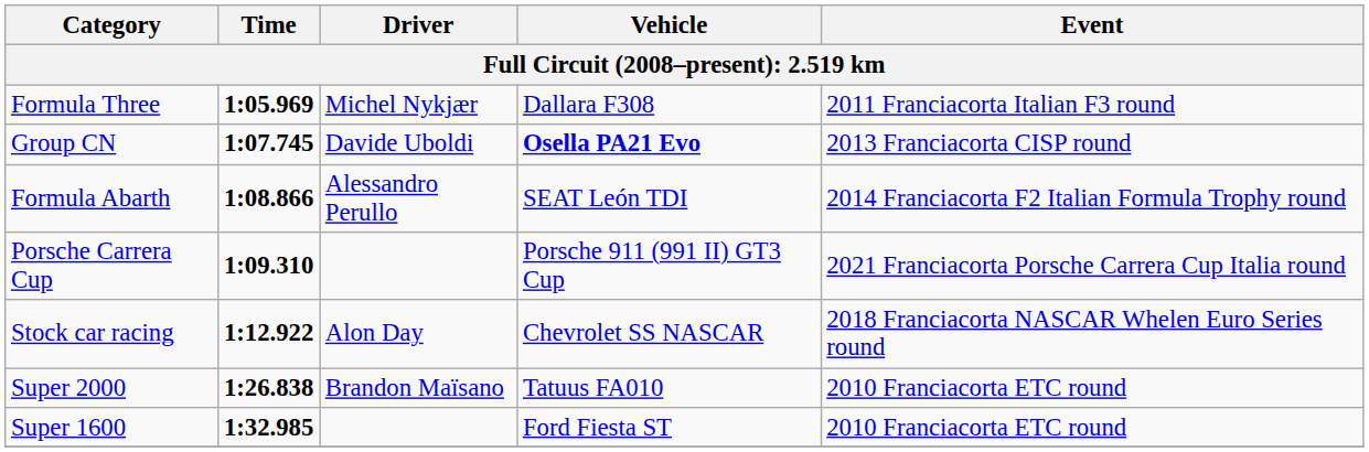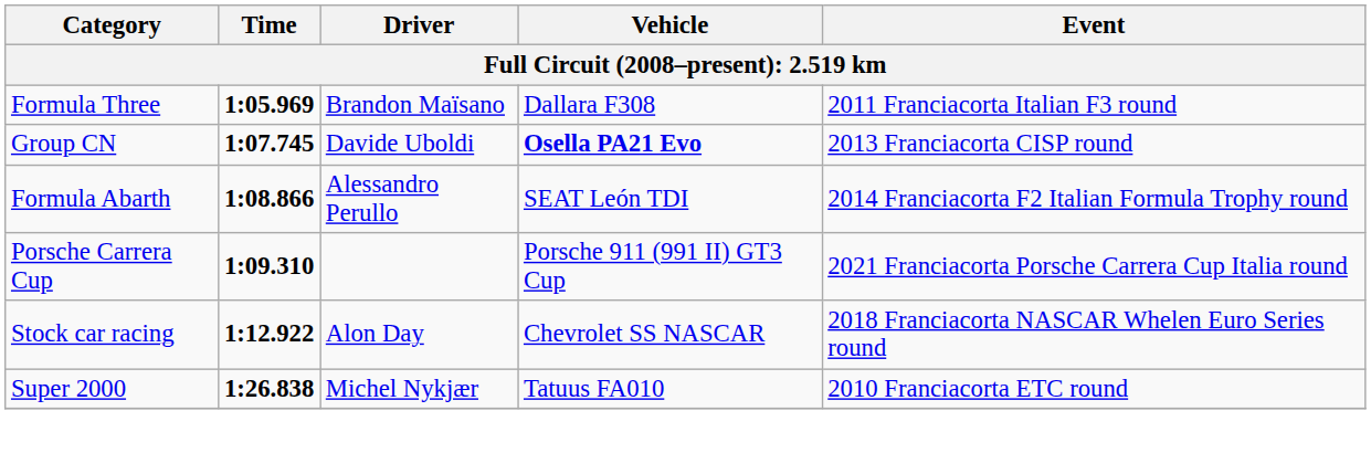Formula Three | Driver: Michel Nykjær -> Brandon Maïsano
Super 2000 | Driver: Brandon Maïsano -> Michel Nykjær
- row: Super 1600 | 1:32.985 | Ford Fiesta ST | 2010 Franciacorta ETC round
